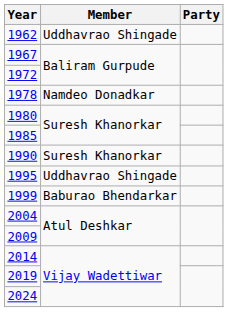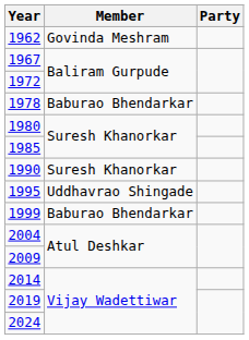1962 | Member: Uddhavrao Shingade -> Govinda Meshram
1978 | Member: Namdeo Donadkar -> Baburao Bhendarkar
